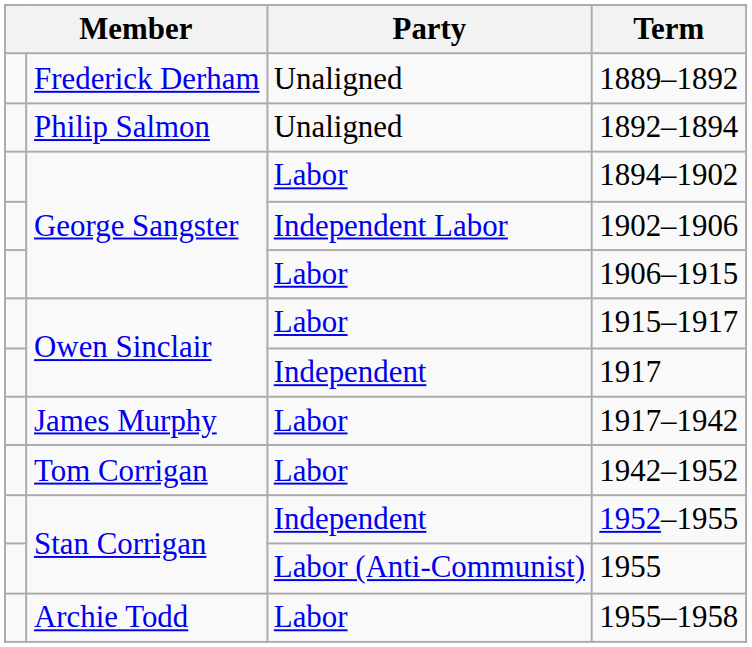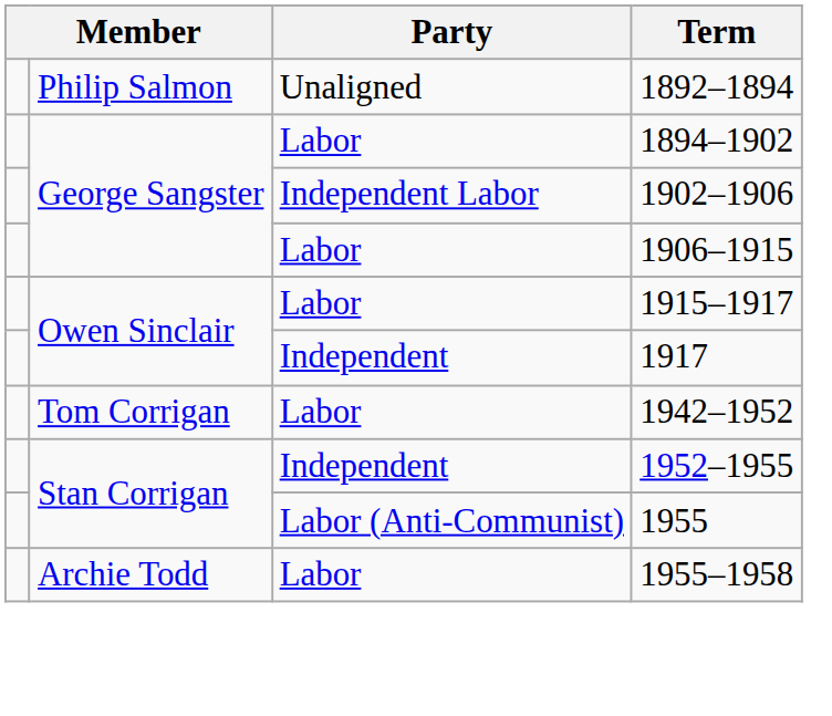- row: Frederick Derham | Unaligned | 1889–1892
- row: James Murphy | Labor | 1917–1942
